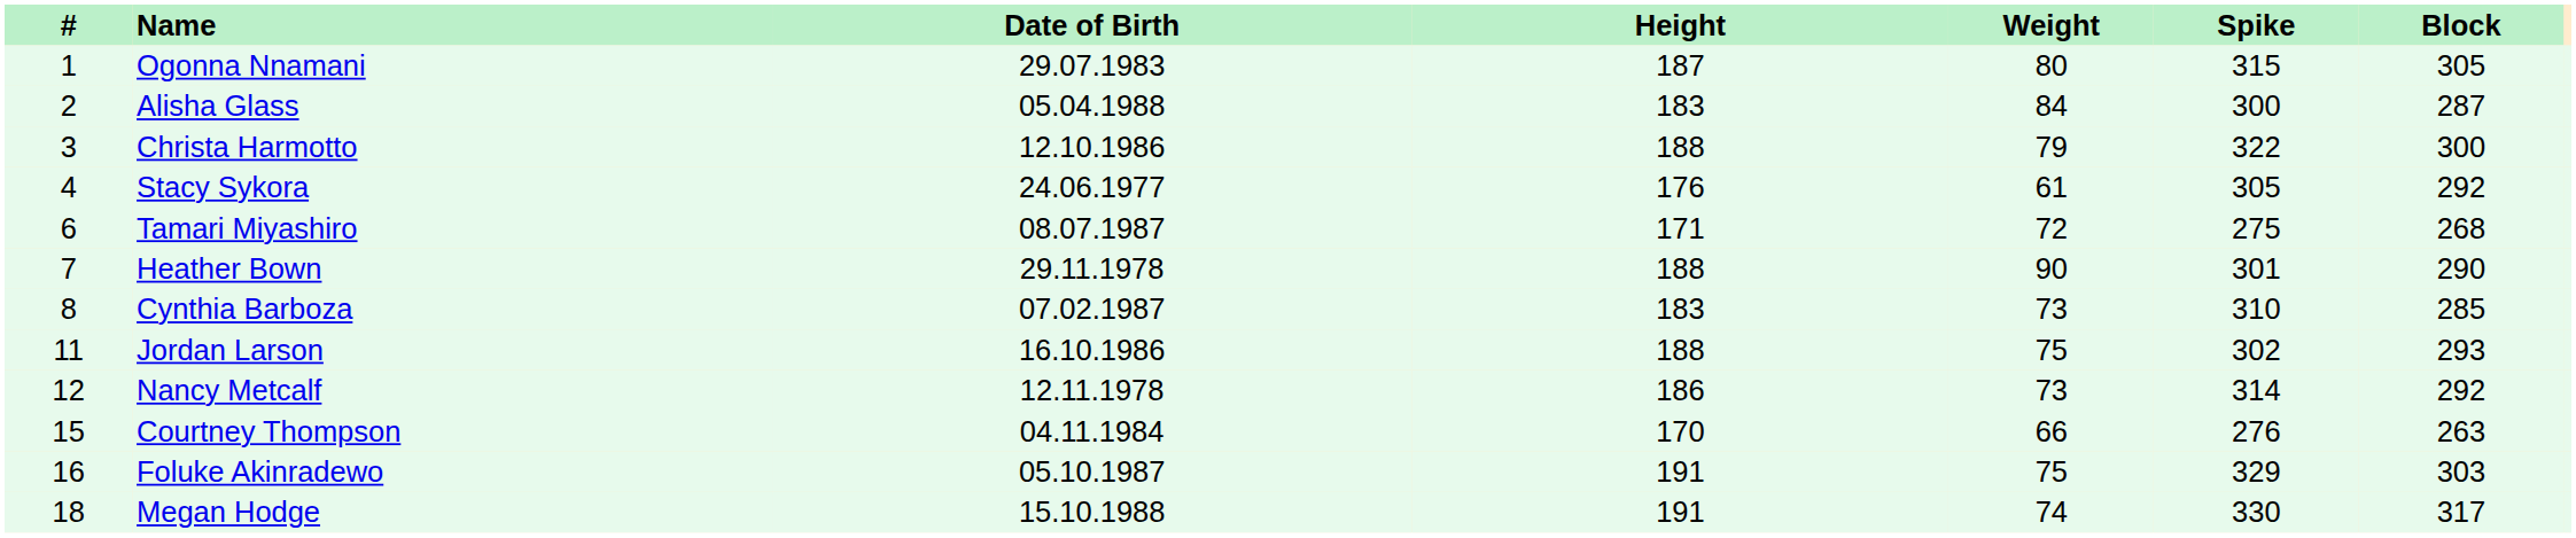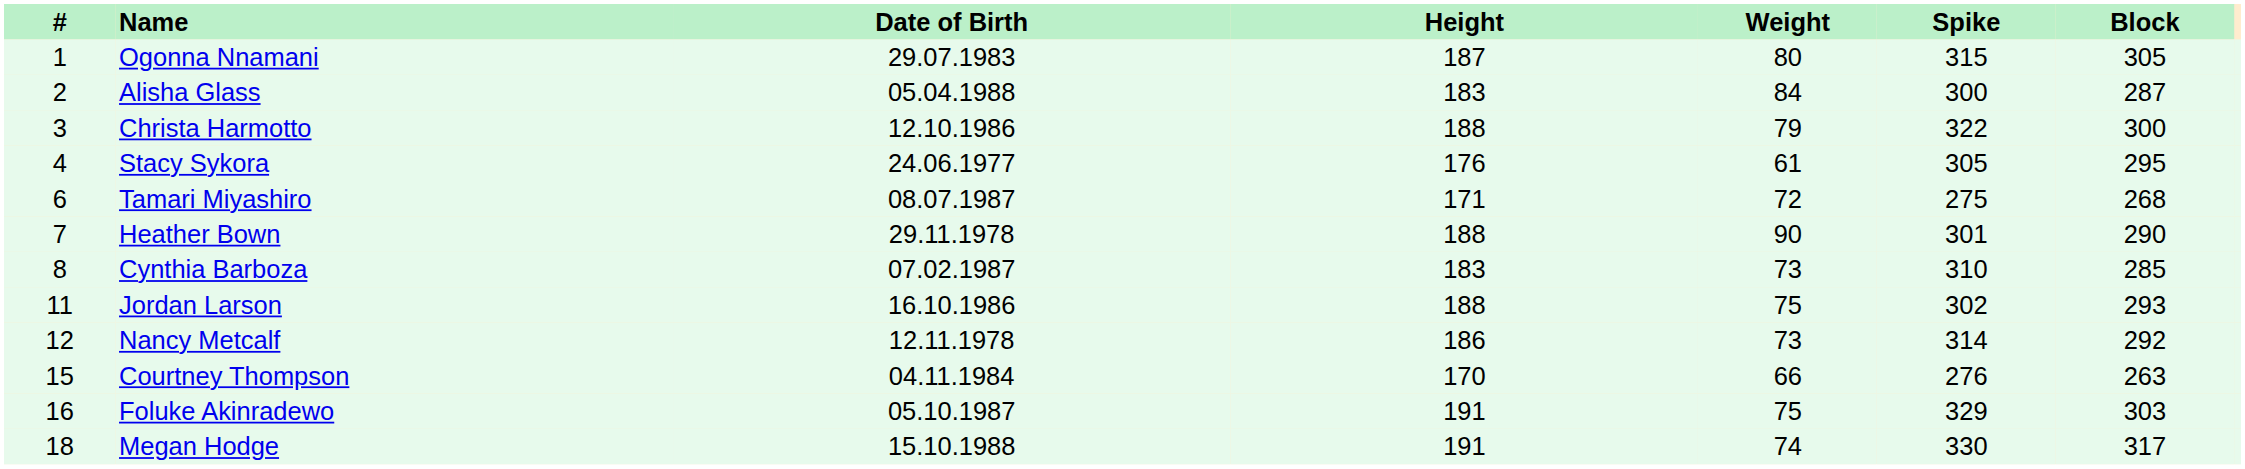Stacy Sykora | Block: 292 -> 295
